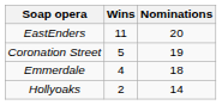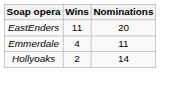- row: Coronation Street | 5 | 19
Emmerdale | Nominations: 18 -> 11
